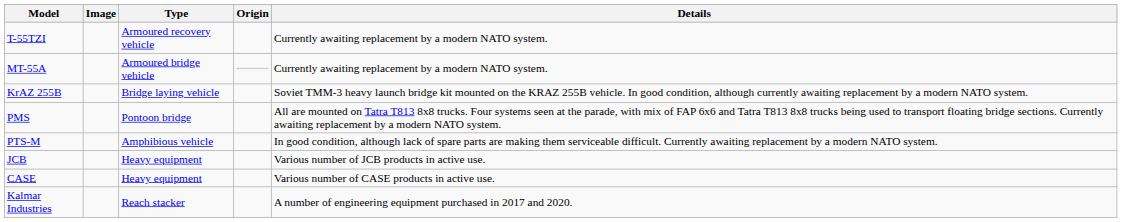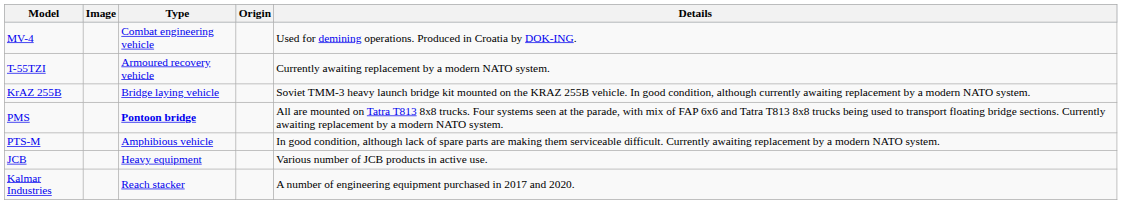+ row: MV-4 | Combat engineering vehicle | Used for demining operations. Produced in Croatia by DOK-ING.
- row: MT-55A | Armoured bridge vehicle | Currently awaiting replacement by a modern NATO system.
PMS | Type: normal -> bold
- row: CASE | Heavy equipment | Various number of CASE products in active use.
